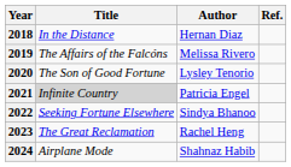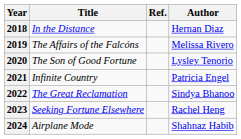columns swapped: Author <-> Ref.
2021 | Title: lightgrey background -> no background
2022 | Title: Seeking Fortune Elsewhere -> The Great Reclamation
2023 | Title: The Great Reclamation -> Seeking Fortune Elsewhere
